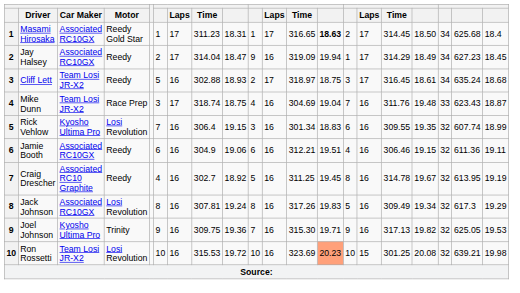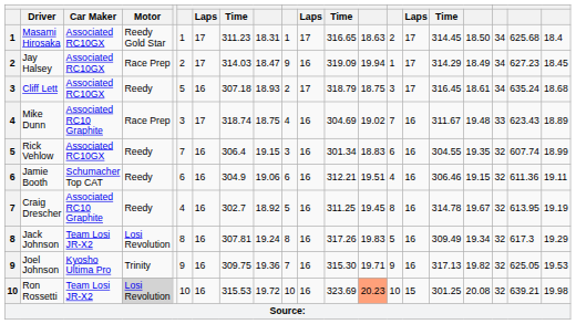Masami Hirosaka | column 13: bold -> normal
Jay Halsey | Motor: Reedy -> Race Prep
Jay Halsey | column 8: 314.04 -> 314.03
Cliff Lett | Car Maker: Team Losi JR-X2 -> Associated RC10GX
Cliff Lett | column 8: 302.88 -> 307.18
Cliff Lett | column 12: 318.97 -> 318.79
Mike Dunn | Car Maker: Team Losi JR-X2 -> Associated RC10 Graphite
Mike Dunn | column 13: 19.04 -> 19.02
Mike Dunn | column 16: 311.76 -> 311.67
Mike Dunn | column 20: 18.87 -> 18.89
Rick Vehlow | Car Maker: Kyosho Ultima Pro -> Associated RC10GX
Rick Vehlow | Motor: Losi Revolution -> Reedy
Rick Vehlow | column 16: 309.55 -> 304.55
Jamie Booth | Car Maker: Associated RC10GX -> Schumacher Top CAT
Jack Johnson | Car Maker: Associated RC10GX -> Team Losi JR-X2
Ron Rossetti | Motor: no background -> lightgrey background
